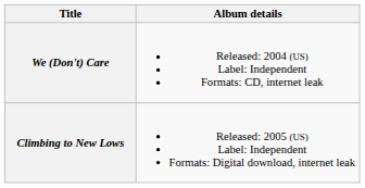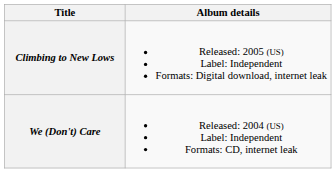rows swapped: We (Don't) Care <-> Climbing to New Lows
